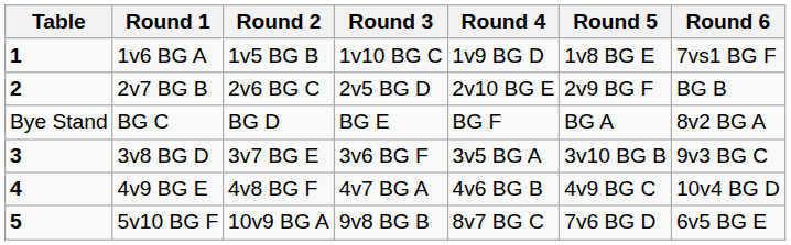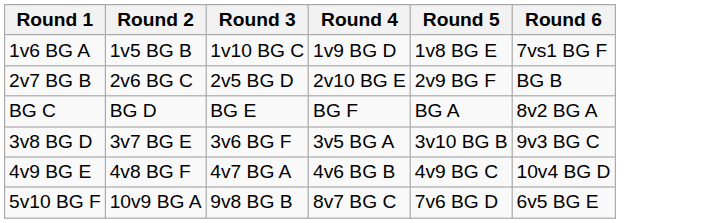- column: Table | 1 | 2 | Bye Stand | 3 | 4 | 5
